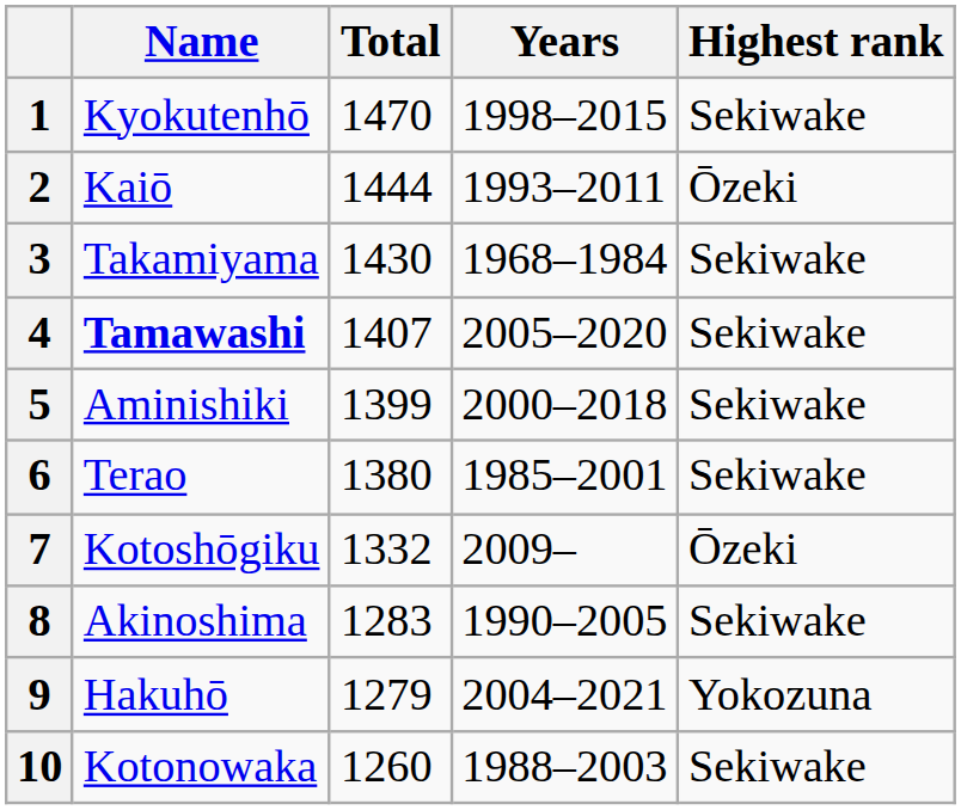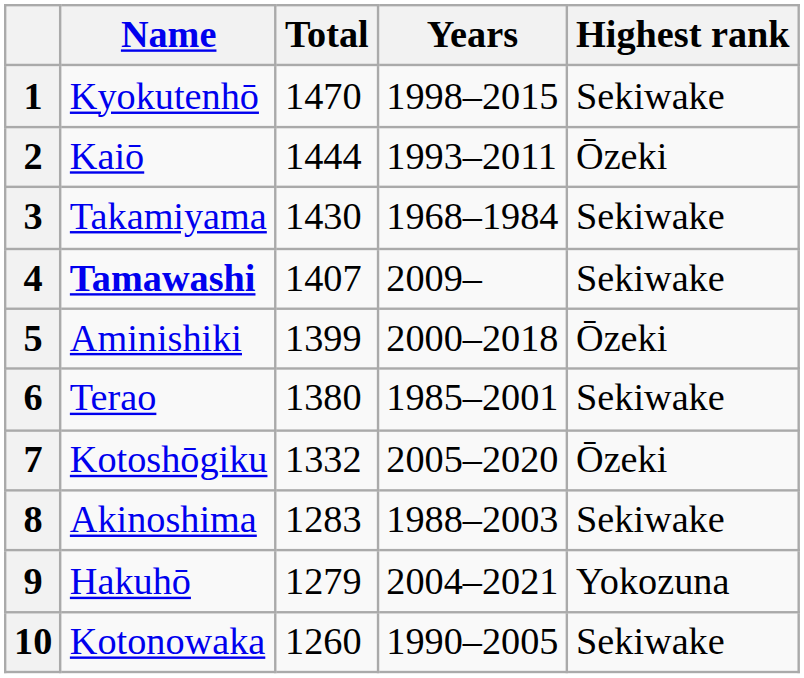4 | Years: 2005–2020 -> 2009–
5 | Highest rank: Sekiwake -> Ōzeki
7 | Years: 2009– -> 2005–2020
8 | Years: 1990–2005 -> 1988–2003
10 | Years: 1988–2003 -> 1990–2005
